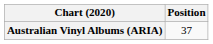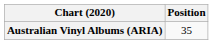Australian Vinyl Albums (ARIA) | Position: 37 -> 35
